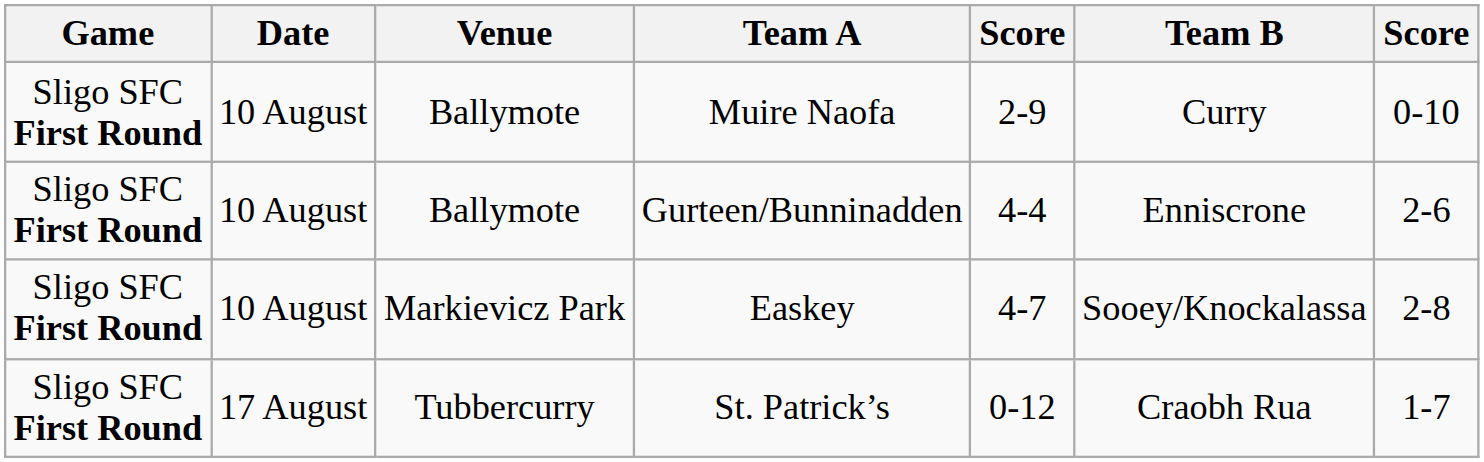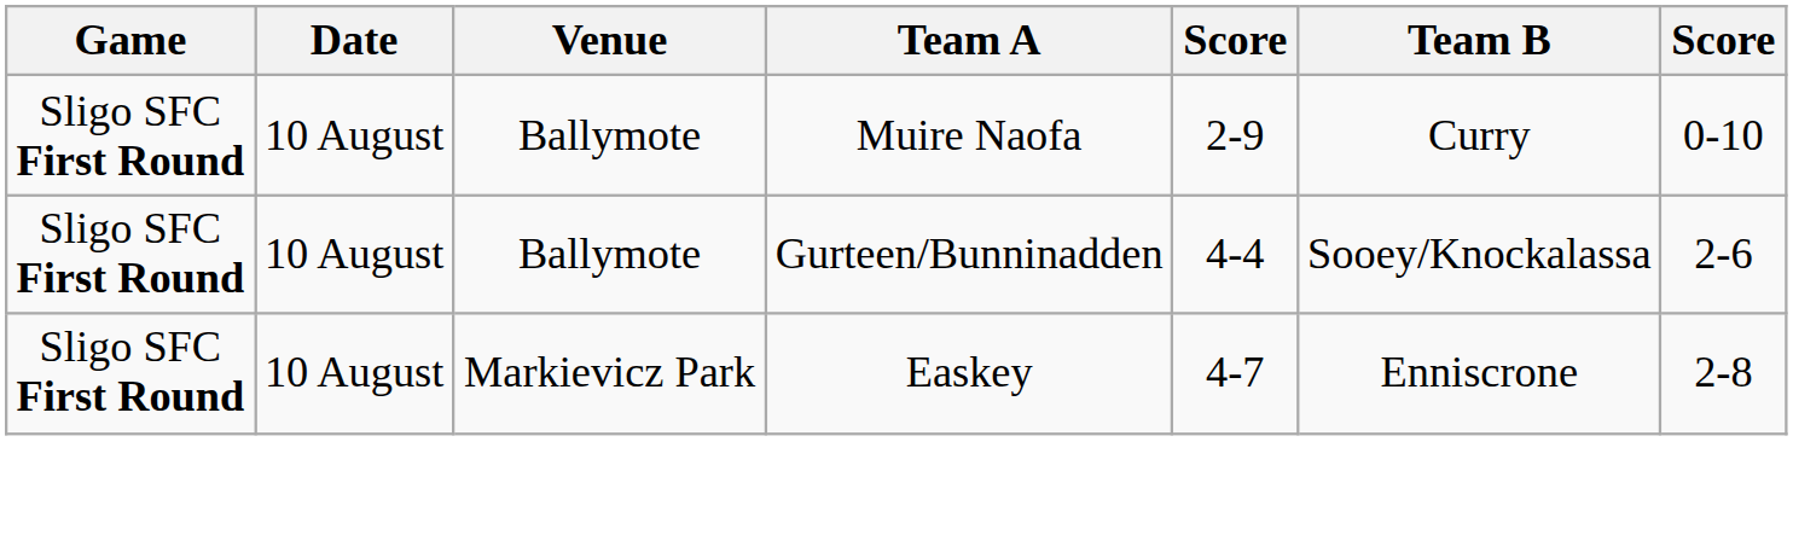Gurteen/Bunninadden | Team B: Enniscrone -> Sooey/Knockalassa
Easkey | Team B: Sooey/Knockalassa -> Enniscrone
- row: Sligo SFC First Round | 17 August | Tubbercurry | St. Patrick’s | 0-12 | Craobh Rua | 1-7
